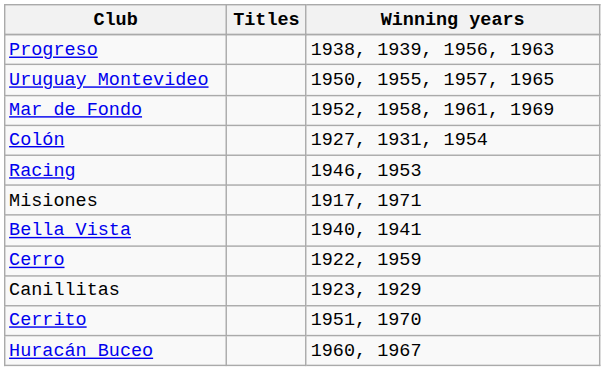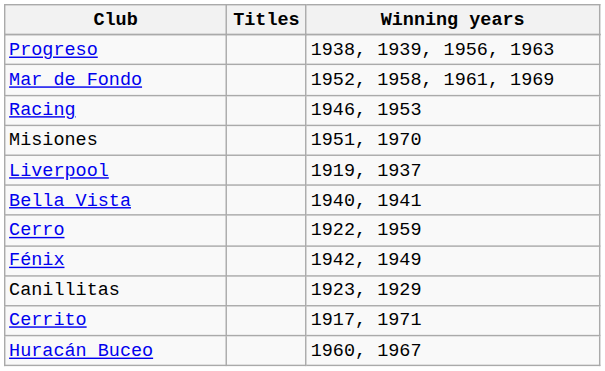- row: Uruguay Montevideo | 1950, 1955, 1957, 1965
- row: Colón | 1927, 1931, 1954
Misiones | Winning years: 1917, 1971 -> 1951, 1970
+ row: Liverpool | 1919, 1937
+ row: Fénix | 1942, 1949
Cerrito | Winning years: 1951, 1970 -> 1917, 1971
